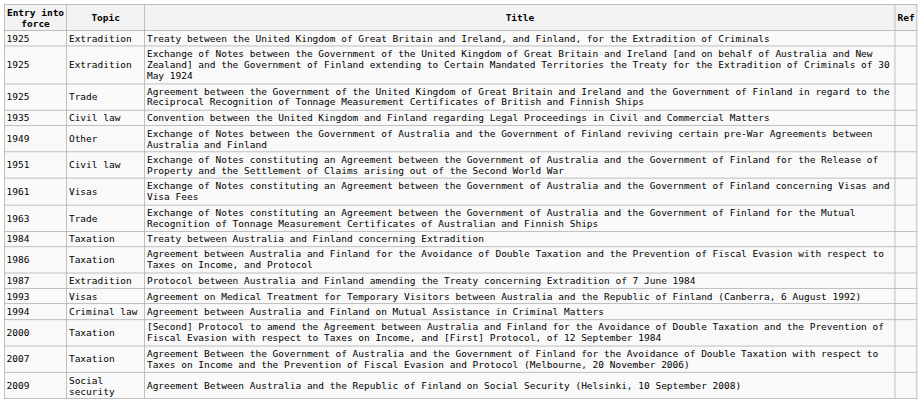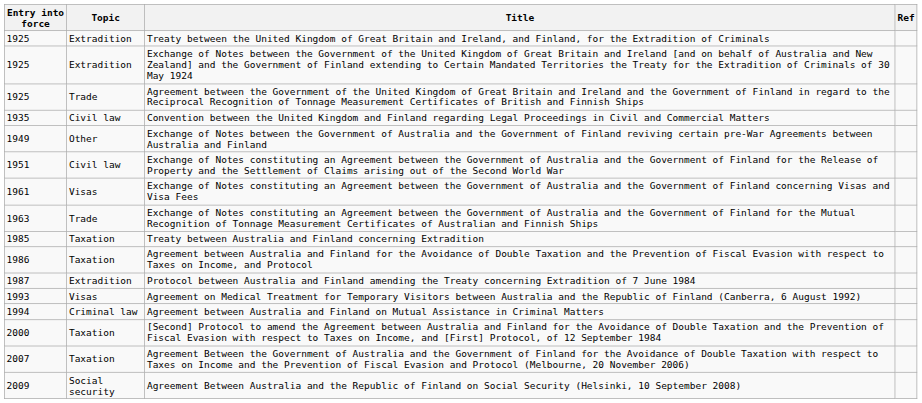Treaty between Australia and Finland concerning Extradition | Entry into force: 1984 -> 1985
